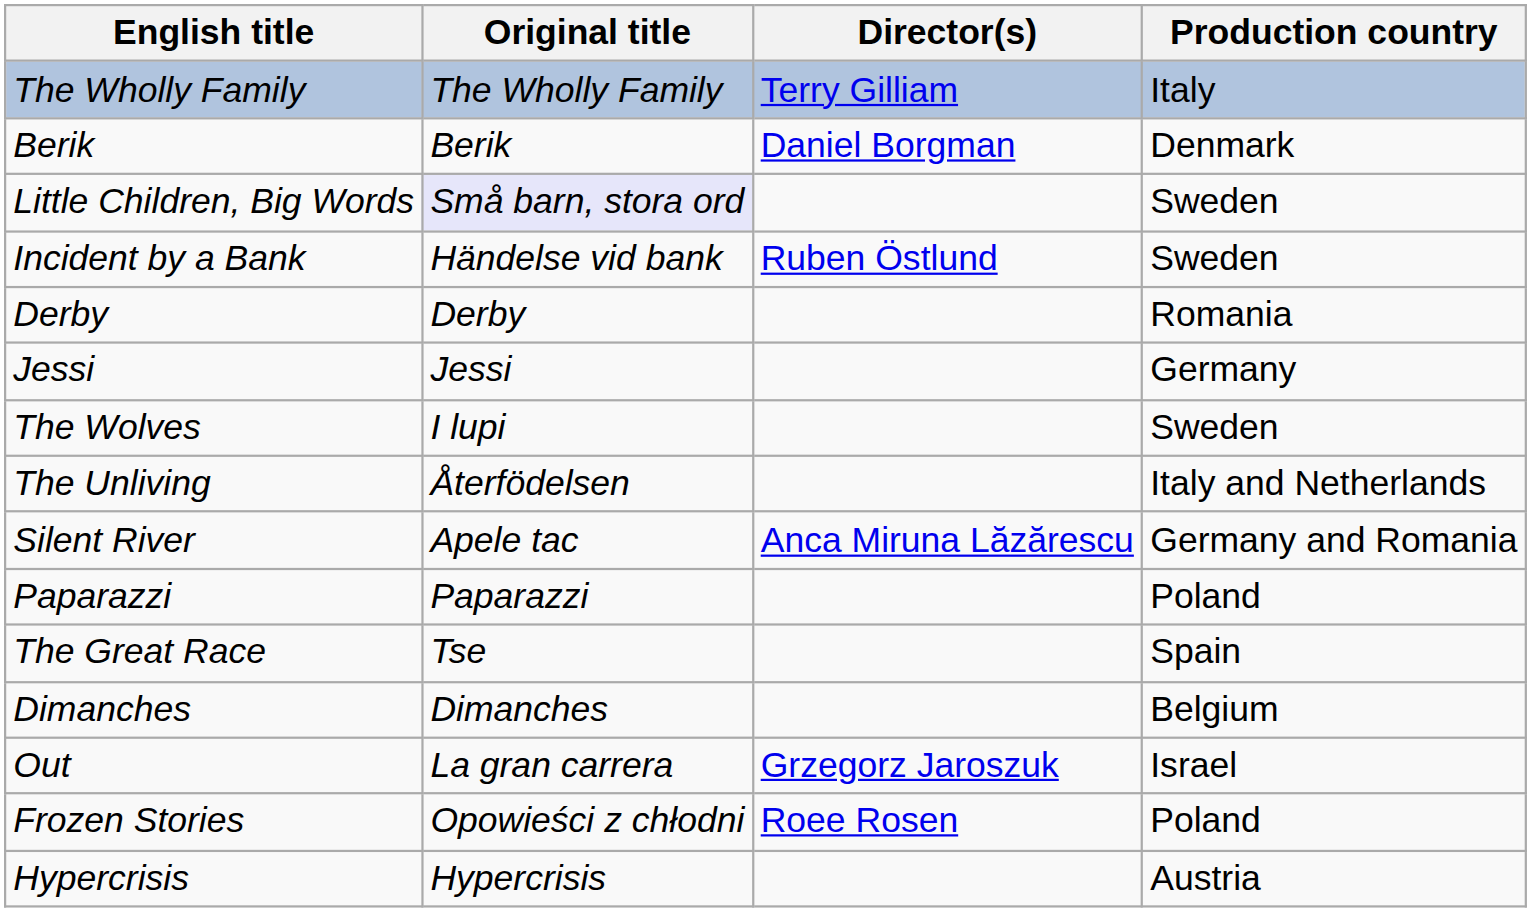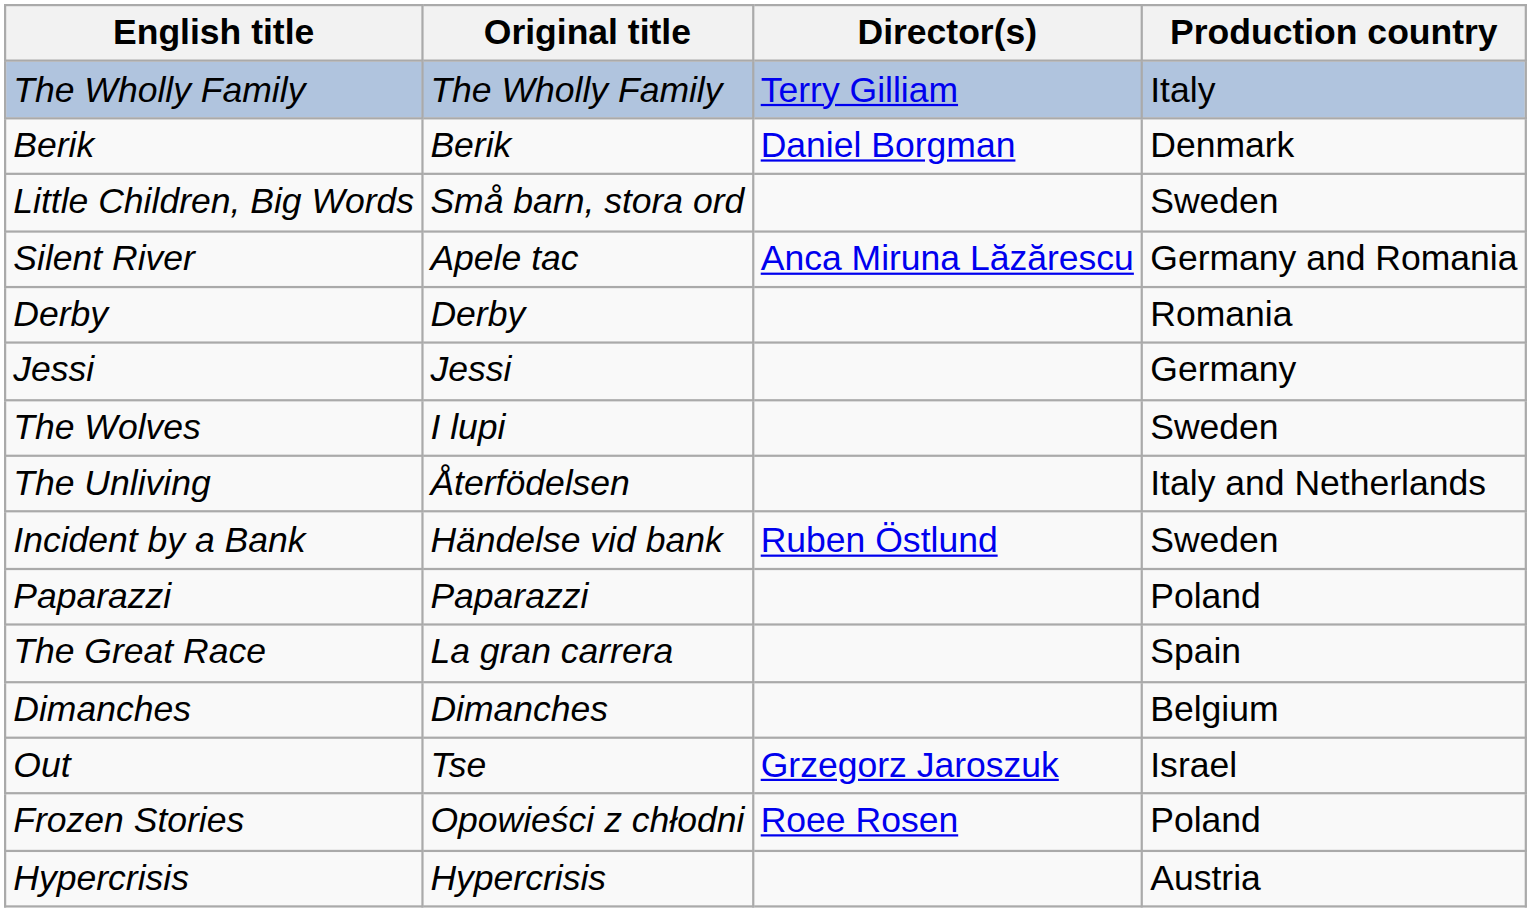Little Children, Big Words | Original title: lavender background -> no background
rows swapped: Incident by a Bank <-> Silent River
The Great Race | Original title: Tse -> La gran carrera
Out | Original title: La gran carrera -> Tse
